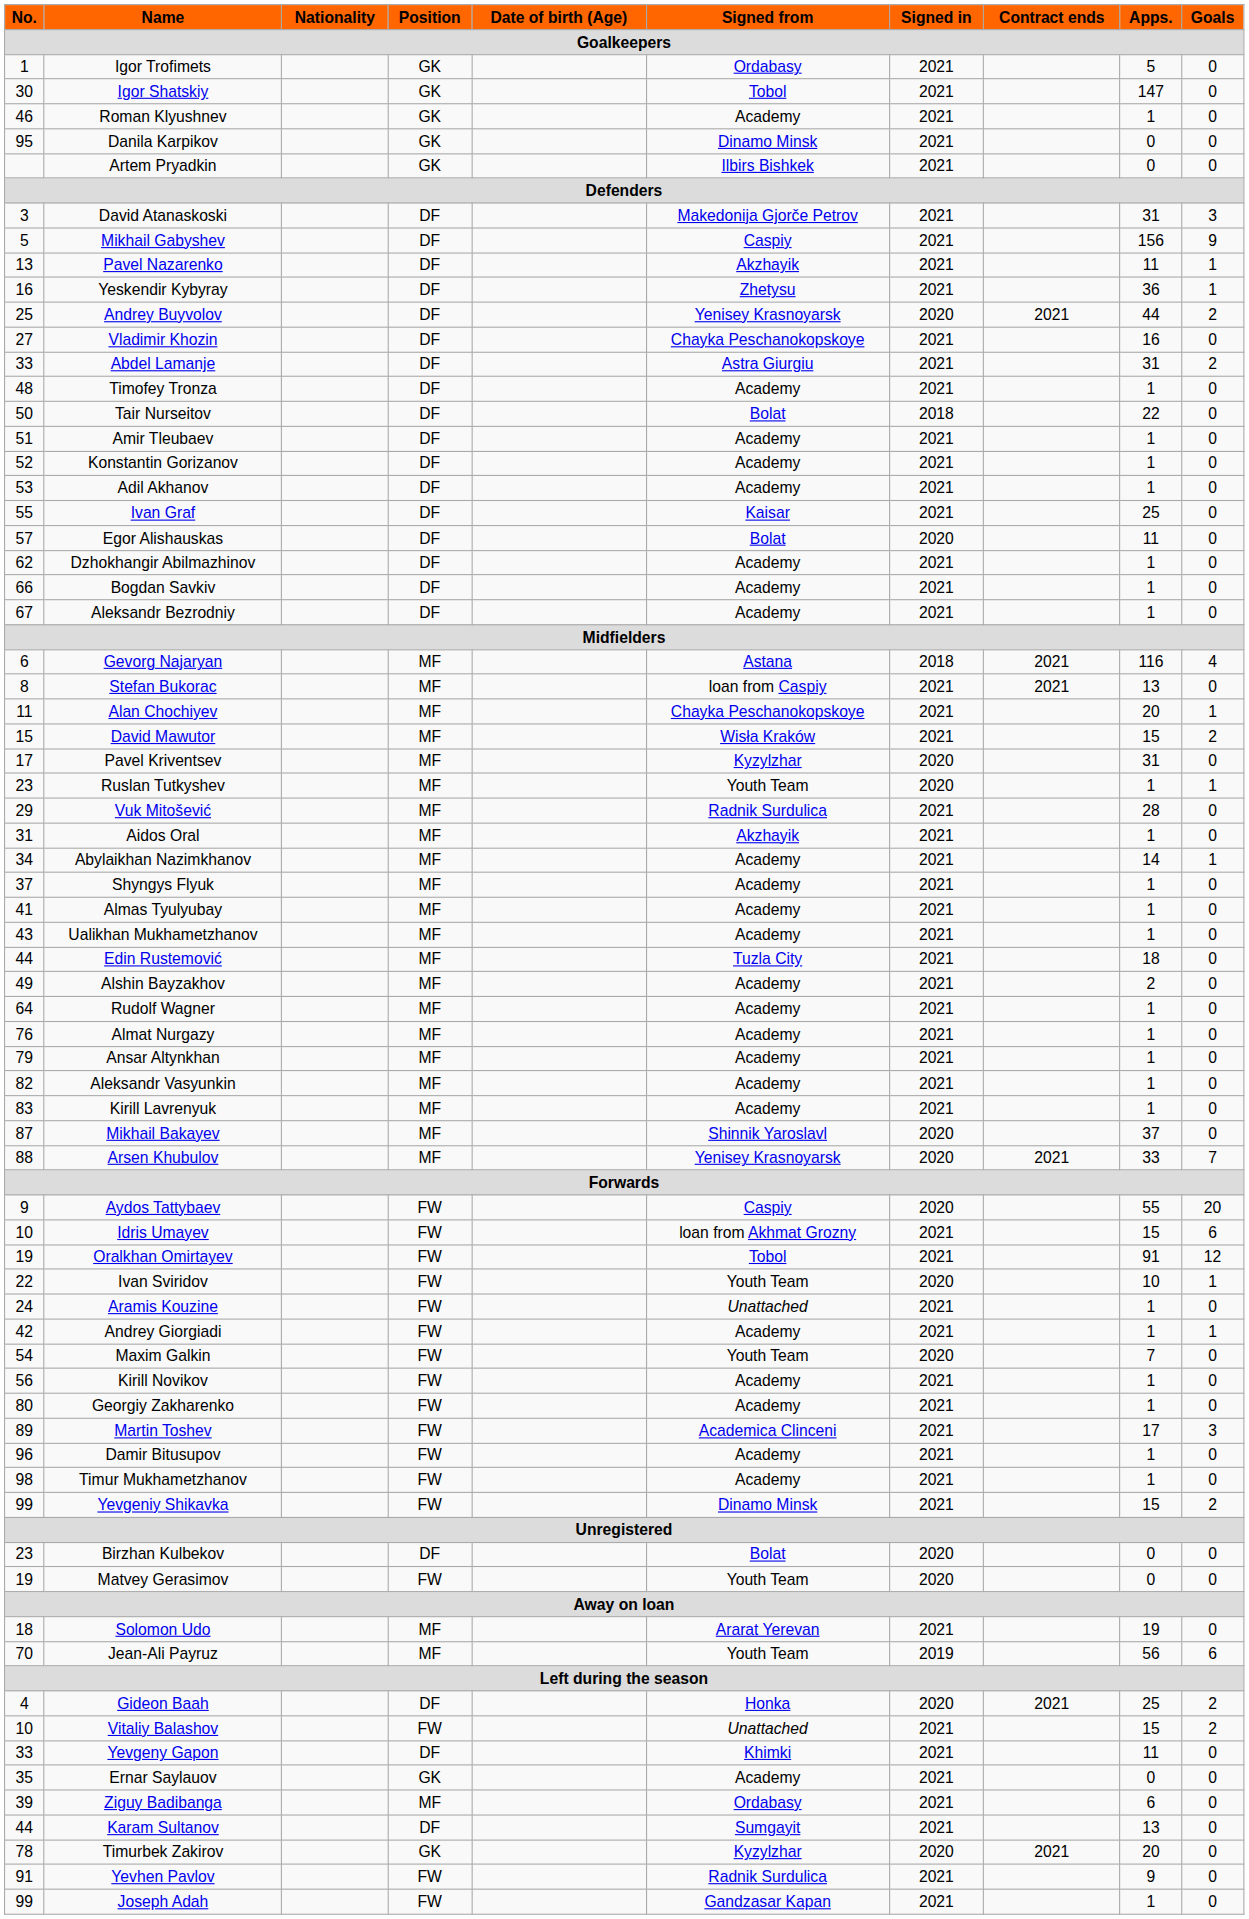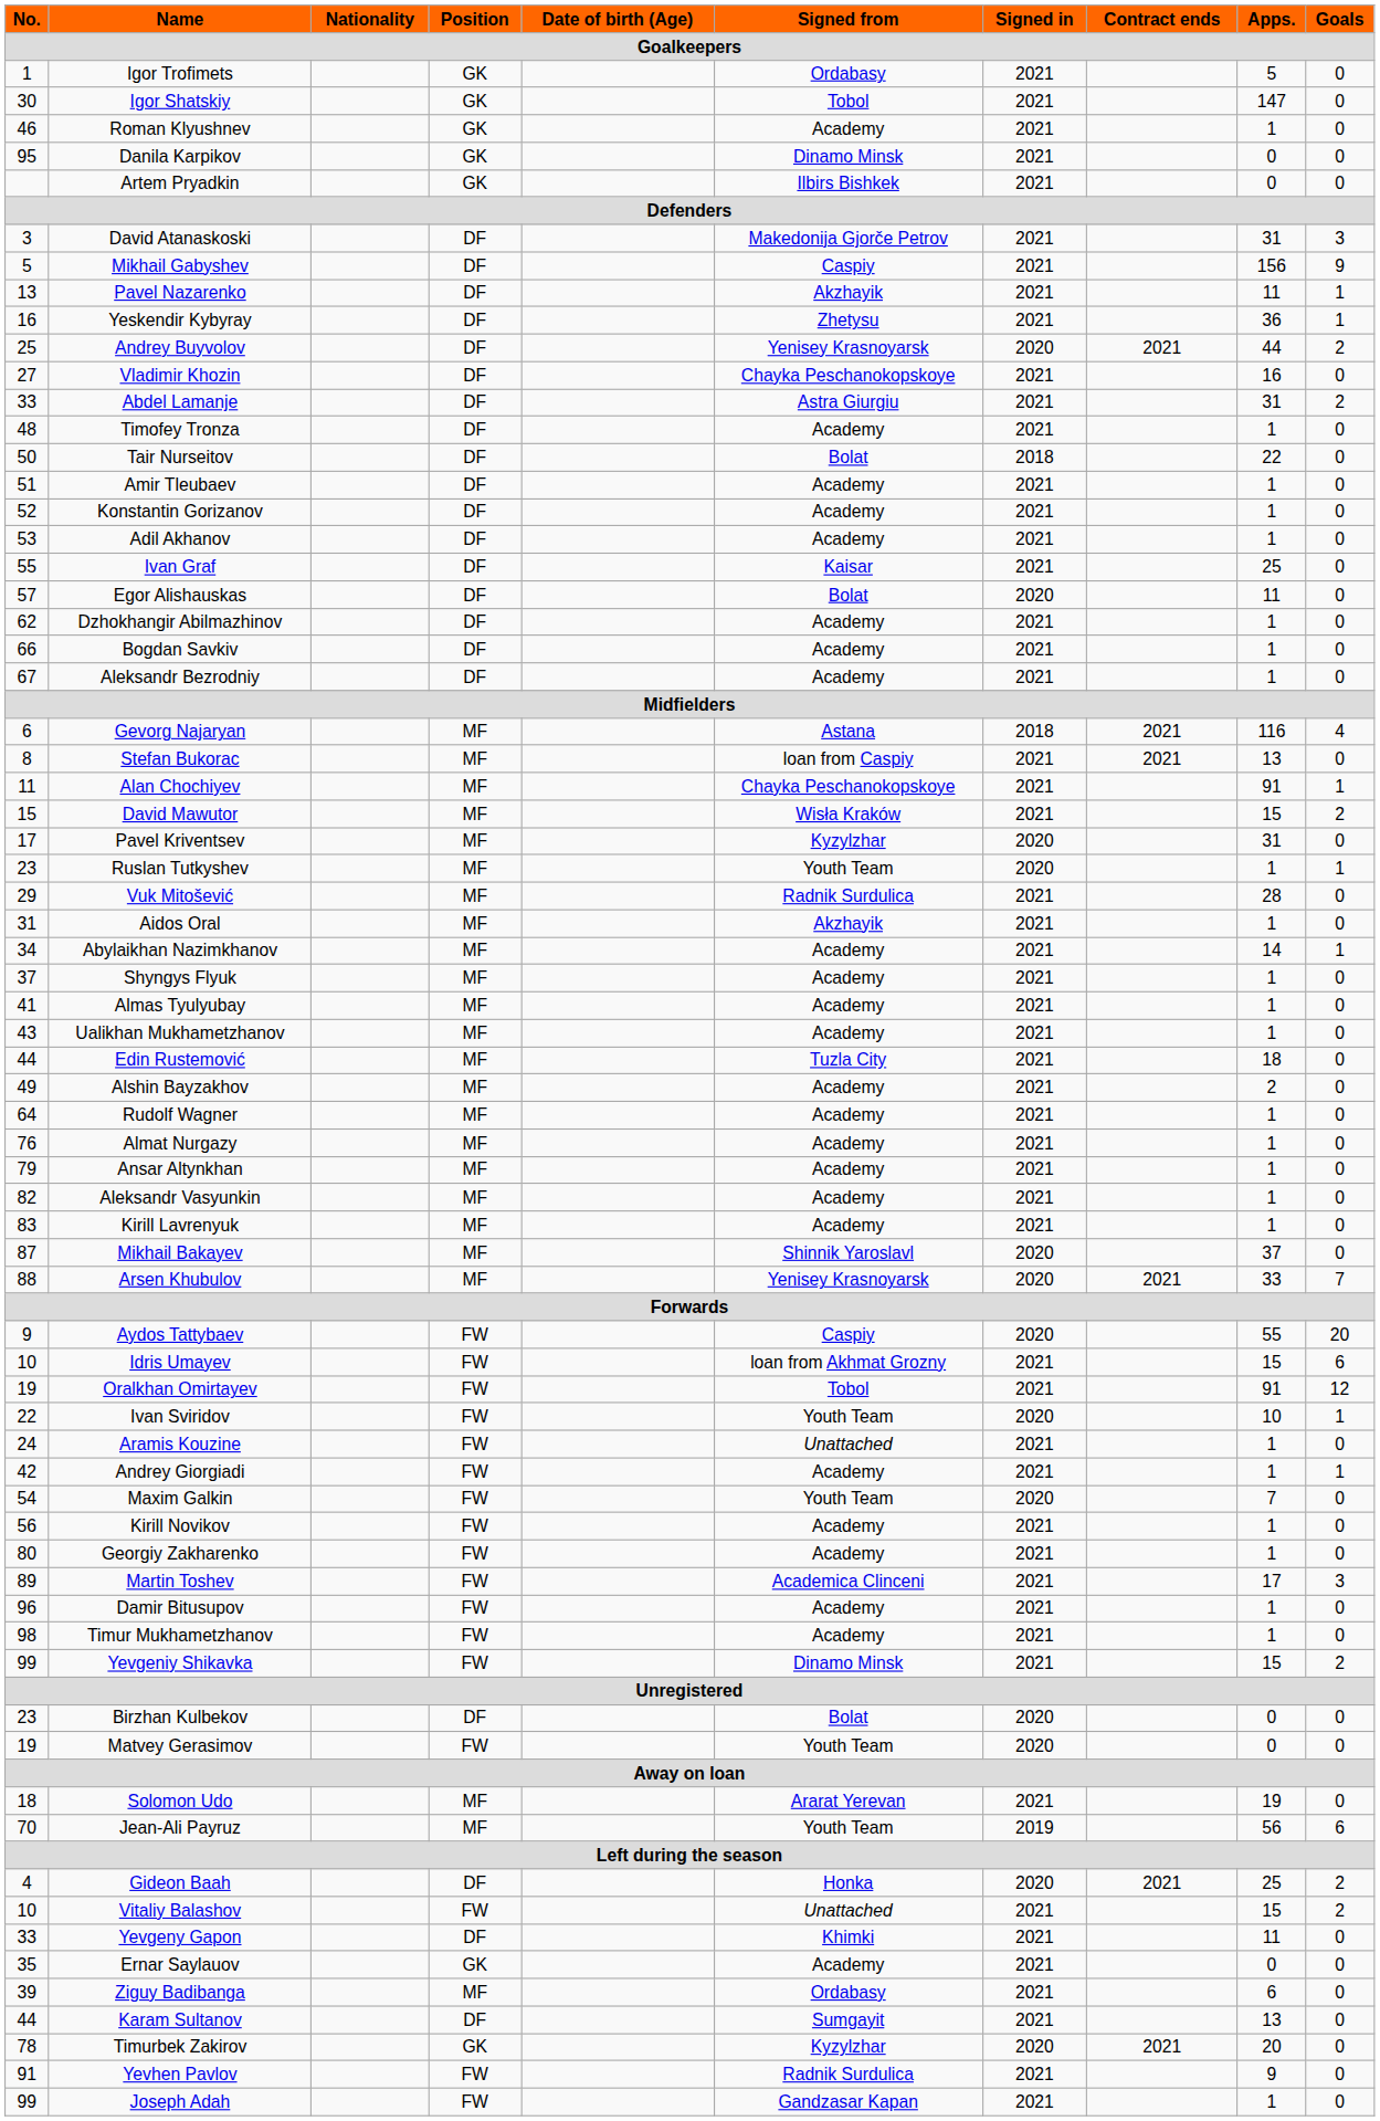Alan Chochiyev | Apps.: 20 -> 91
